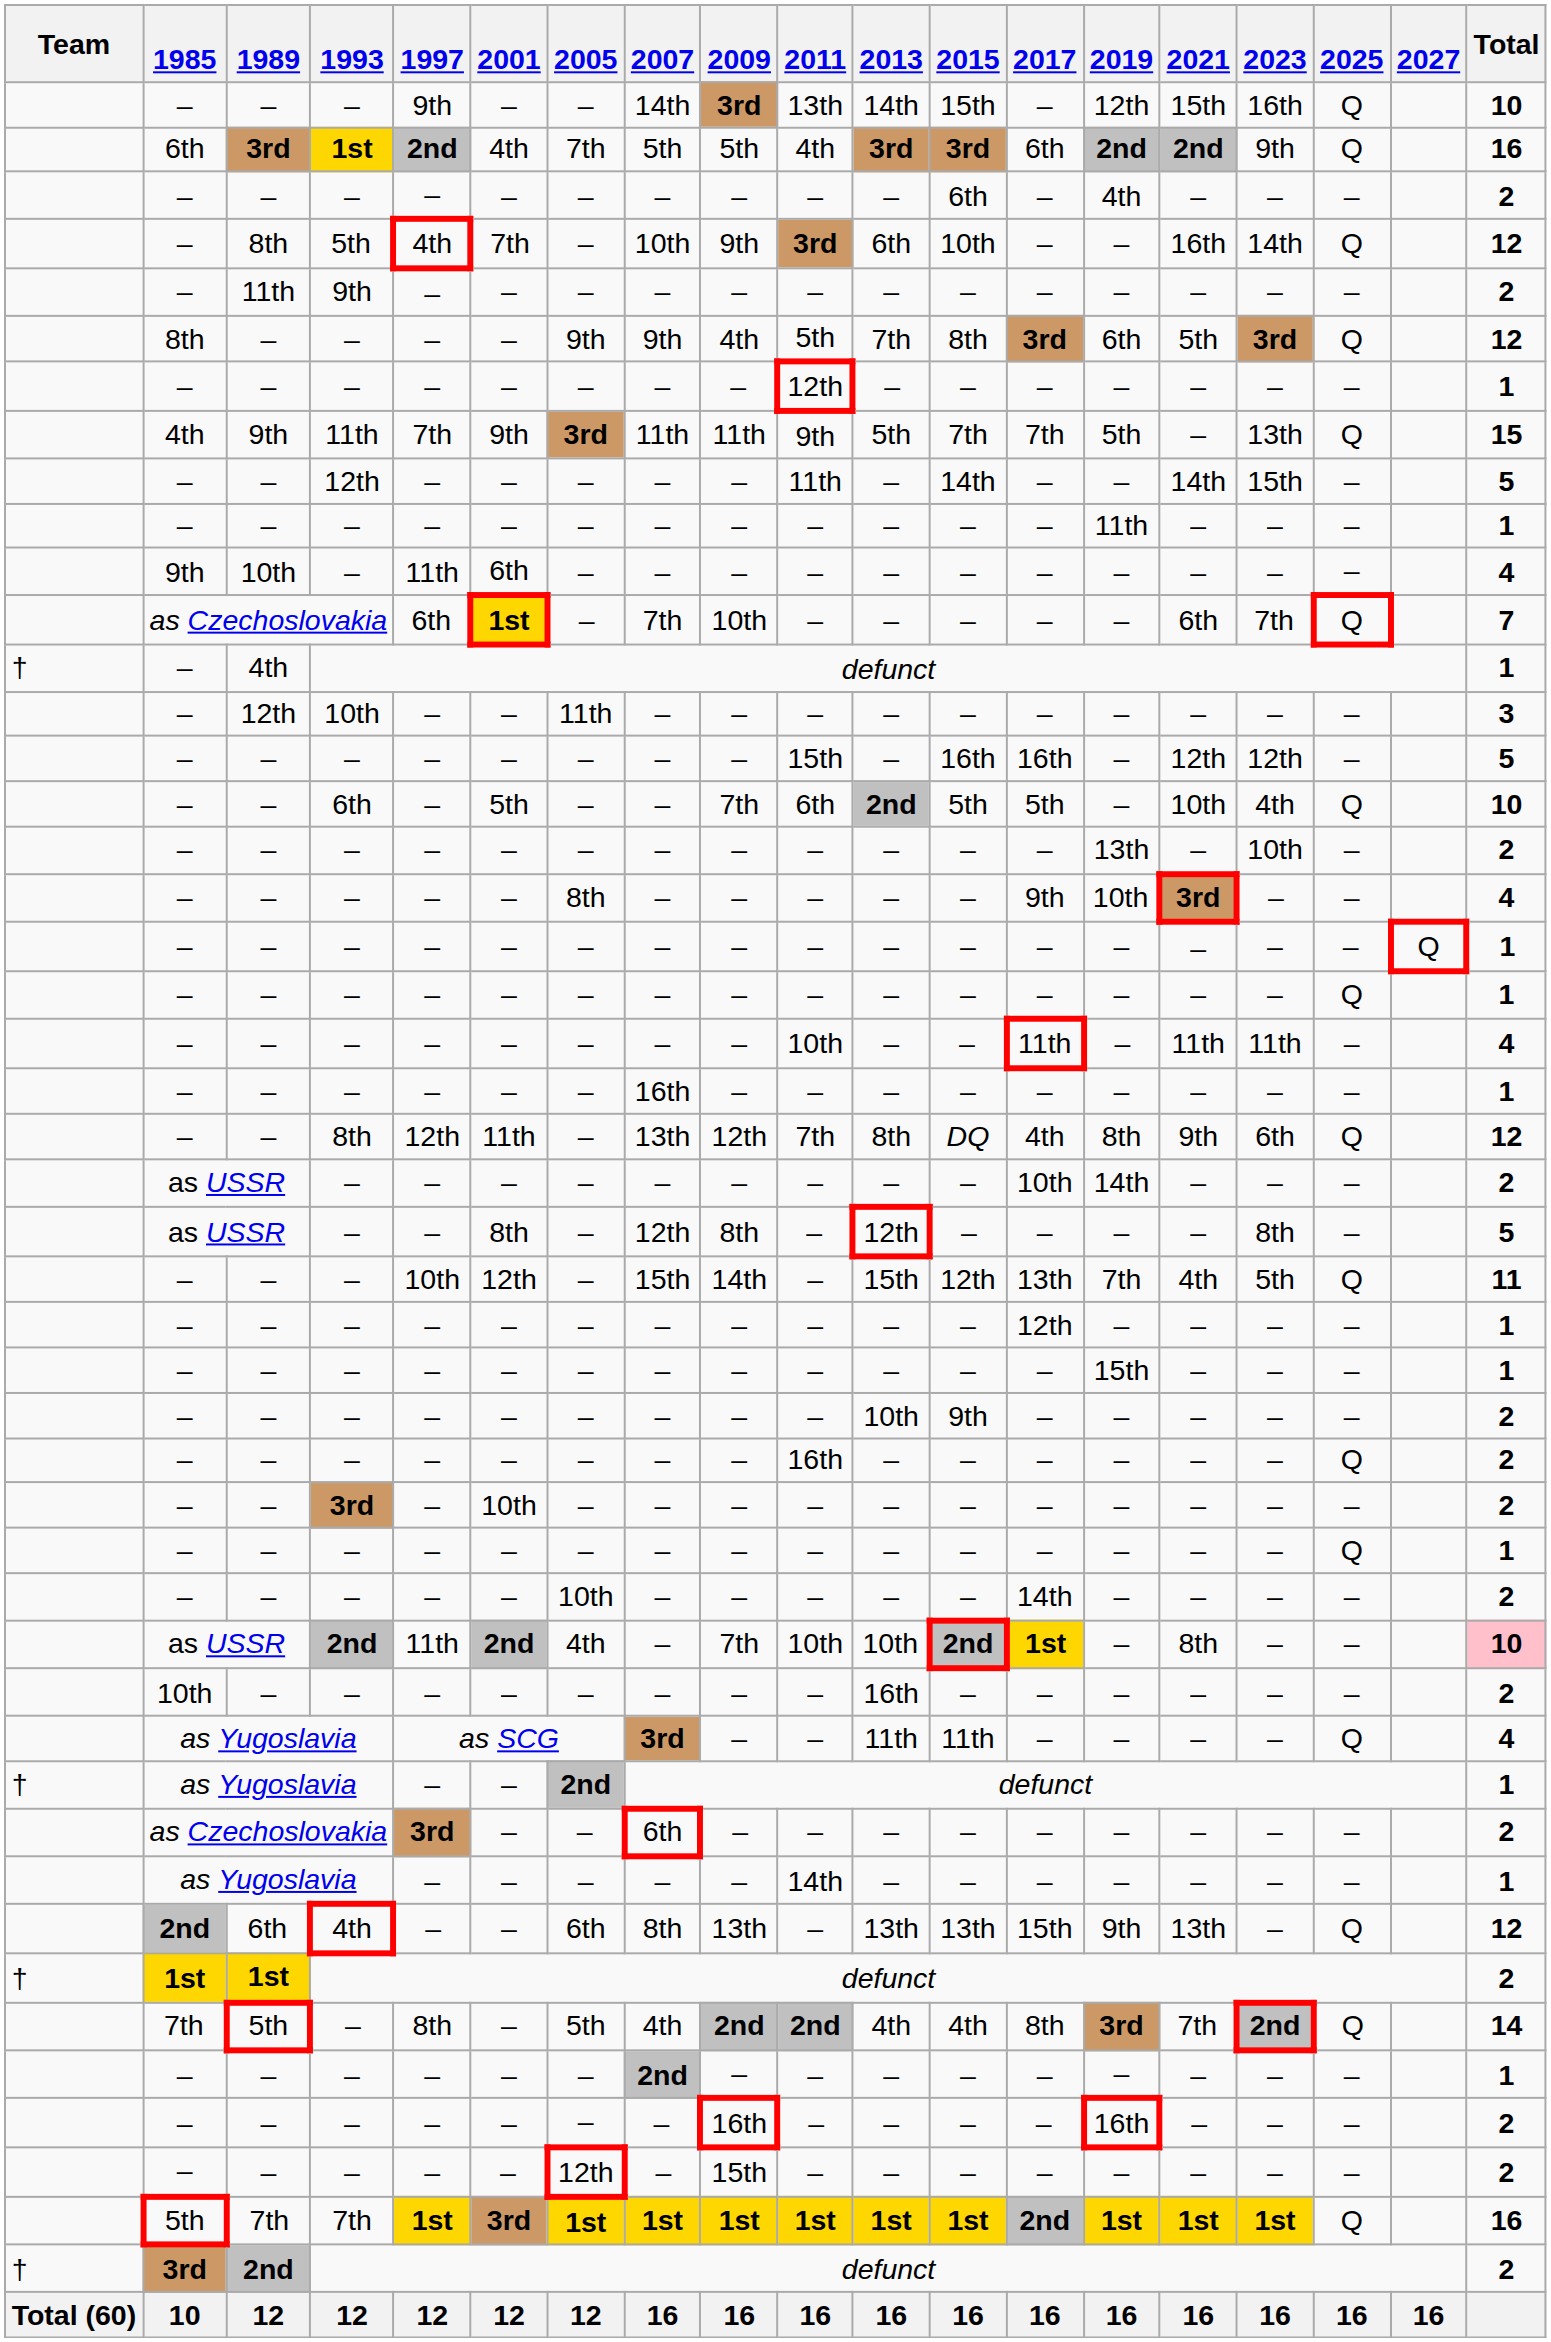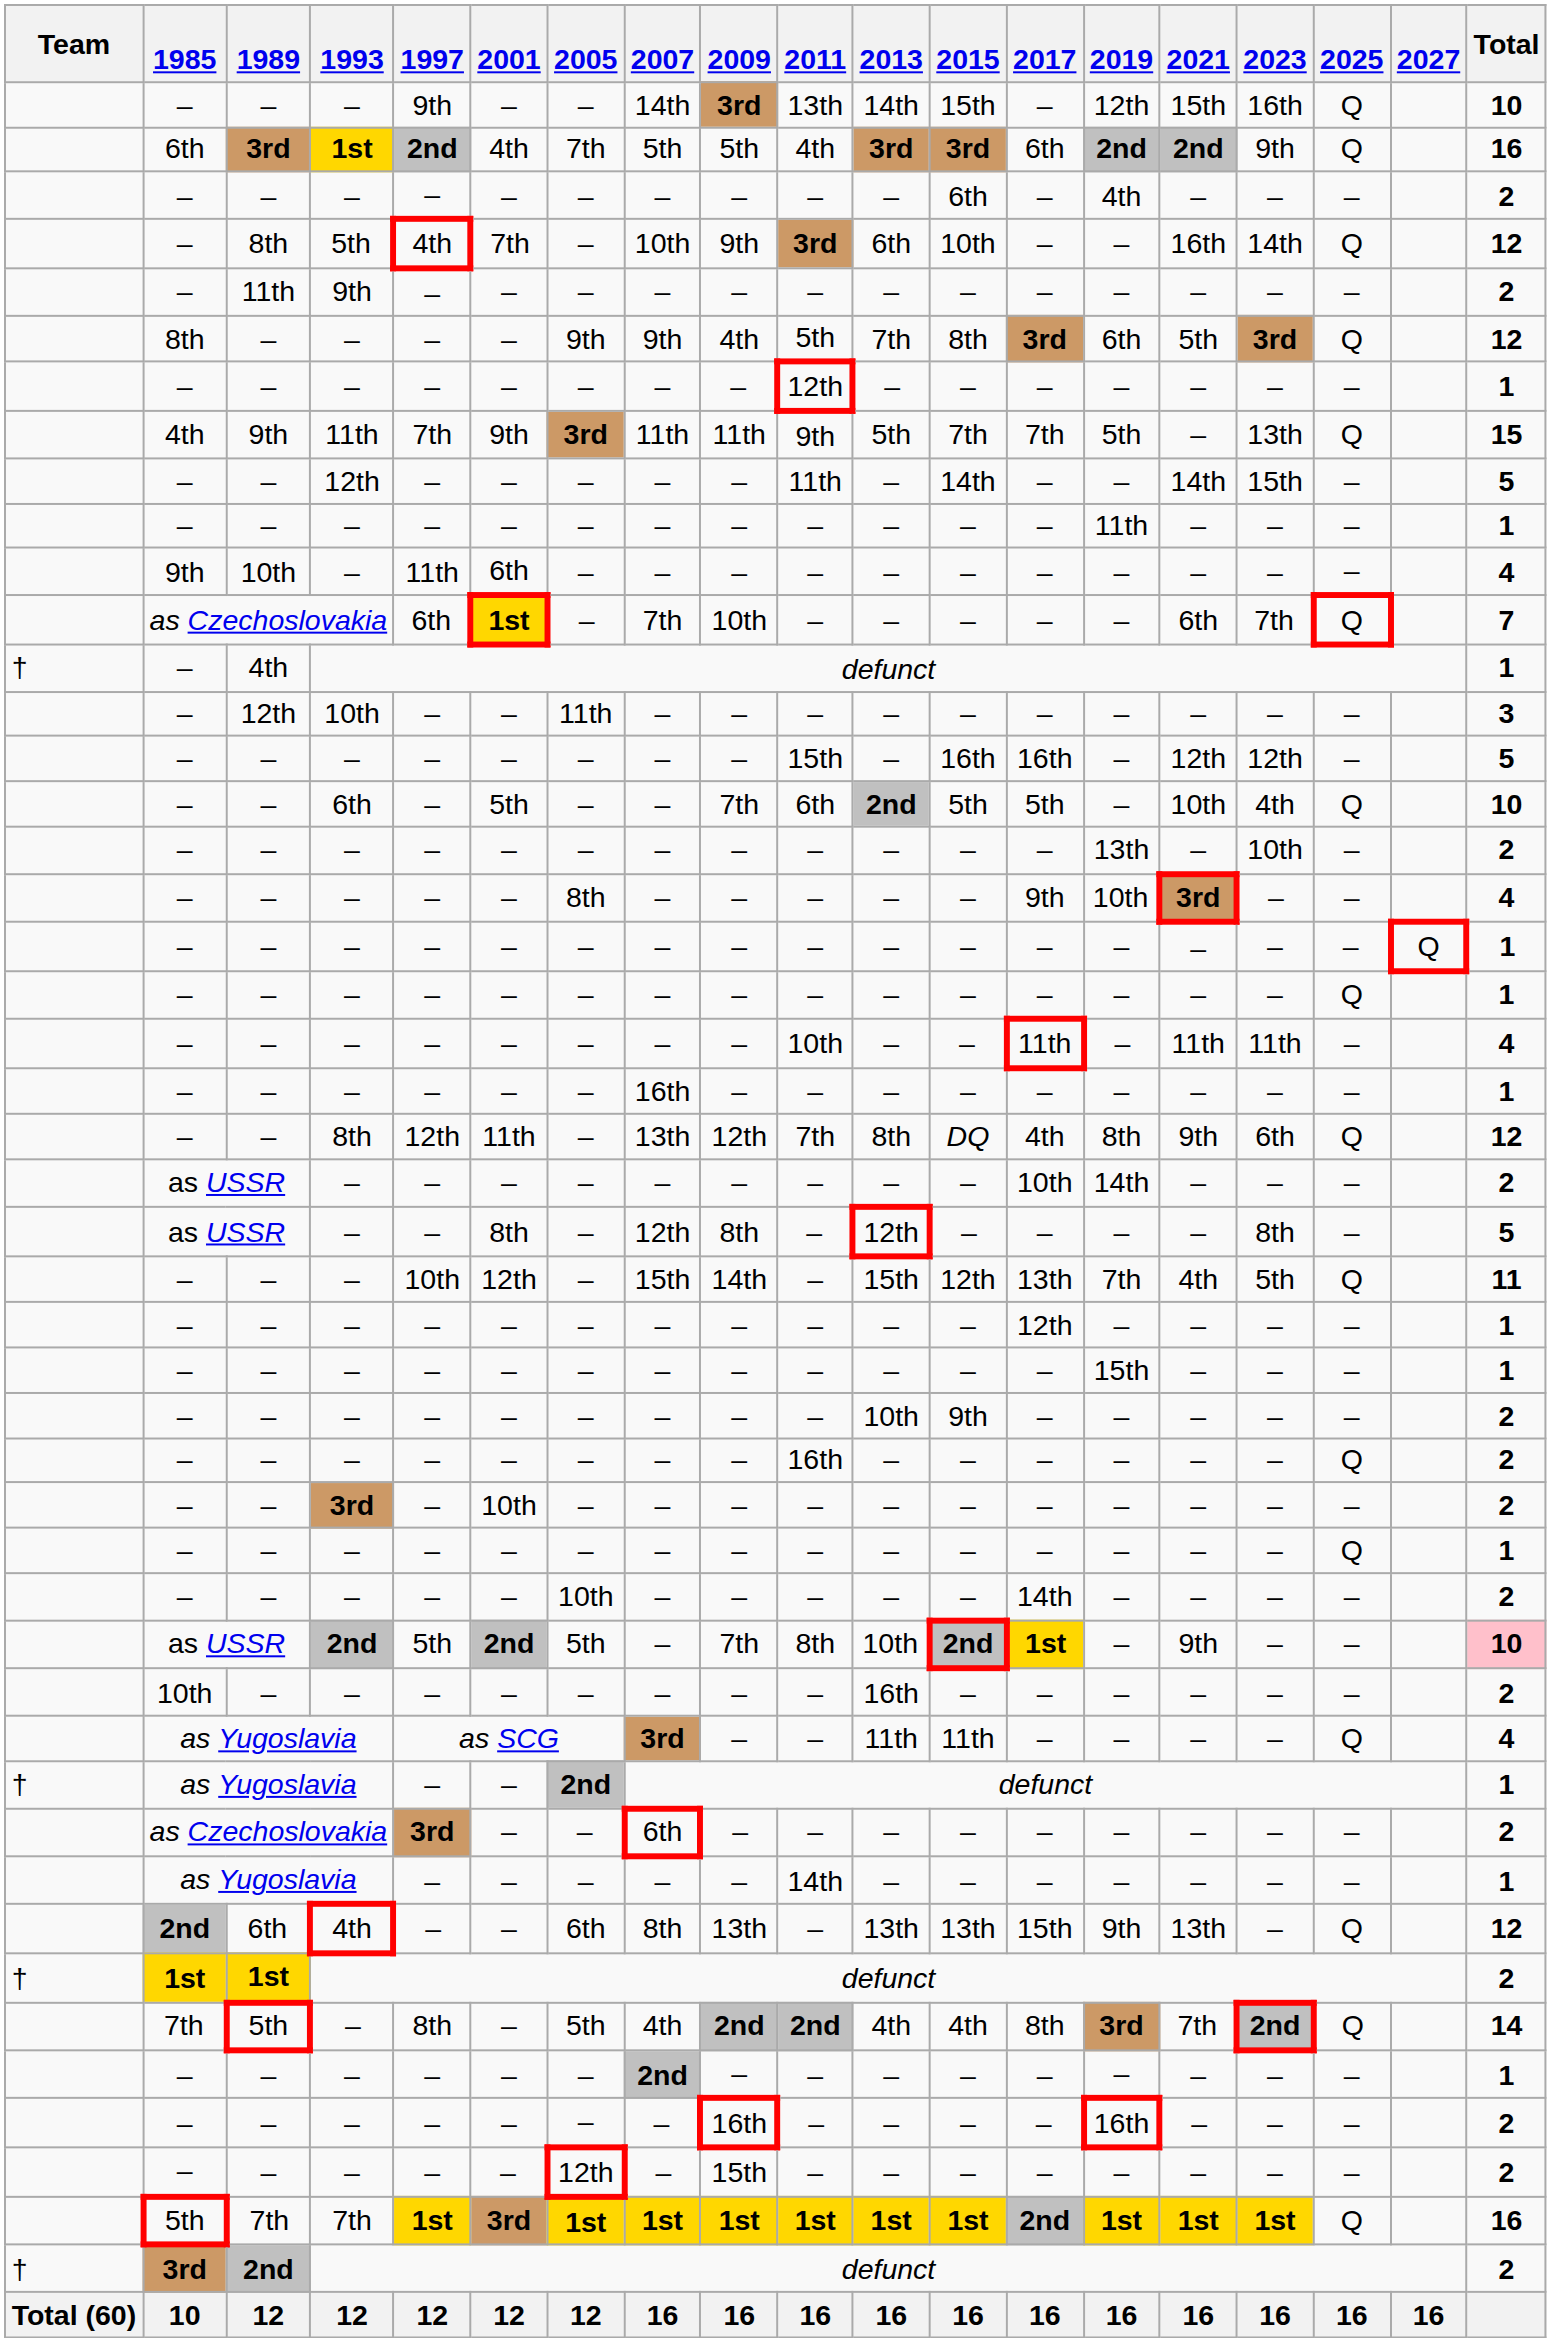as USSR / 2nd | 1997: 11th -> 5th
as USSR / 2nd | 2005: 4th -> 5th
as USSR / 2nd | 2011: 10th -> 8th
as USSR / 2nd | 2021: 8th -> 9th
